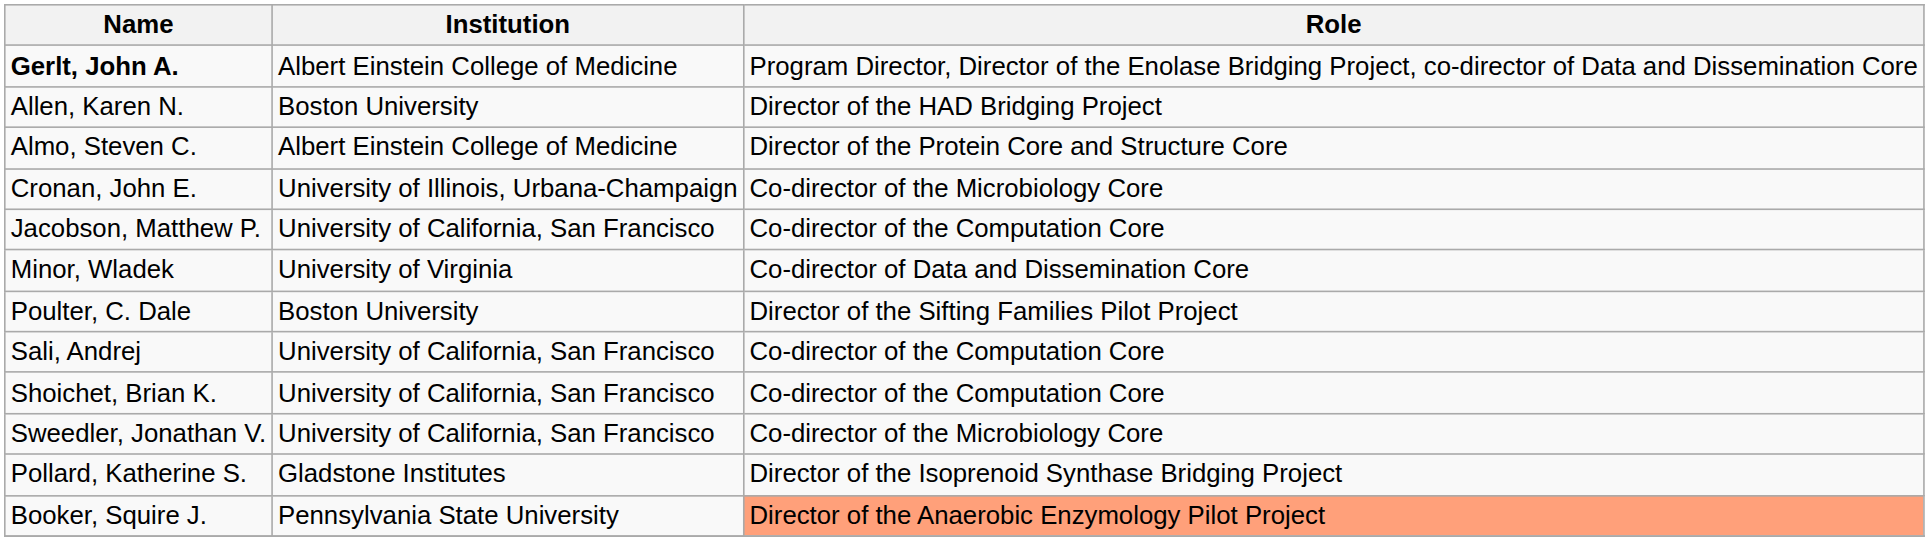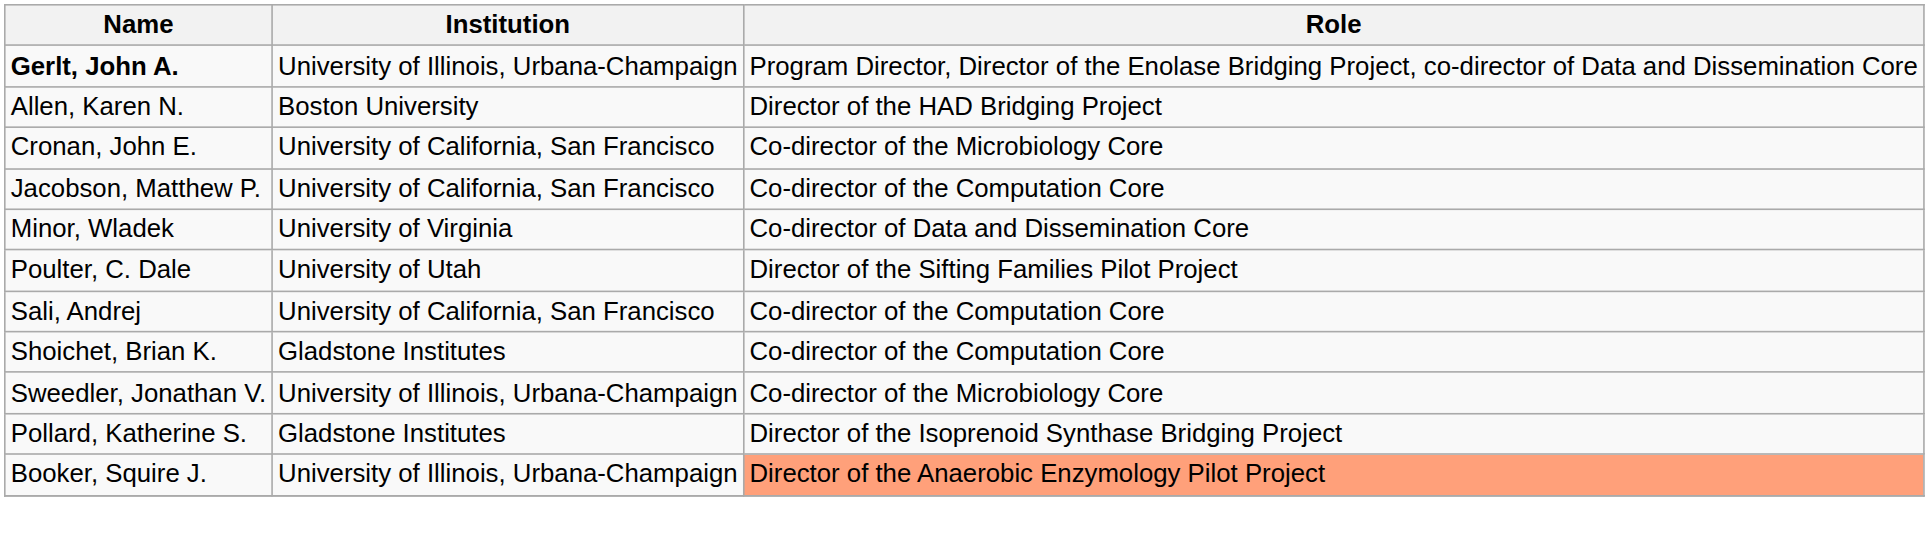Gerlt, John A. | Institution: Albert Einstein College of Medicine -> University of Illinois, Urbana-Champaign
- row: Almo, Steven C. | Albert Einstein College of Medicine | Director of the Protein Core and Structure Core
Cronan, John E. | Institution: University of Illinois, Urbana-Champaign -> University of California, San Francisco
Poulter, C. Dale | Institution: Boston University -> University of Utah
Shoichet, Brian K. | Institution: University of California, San Francisco -> Gladstone Institutes
Sweedler, Jonathan V. | Institution: University of California, San Francisco -> University of Illinois, Urbana-Champaign
Booker, Squire J. | Institution: Pennsylvania State University -> University of Illinois, Urbana-Champaign
